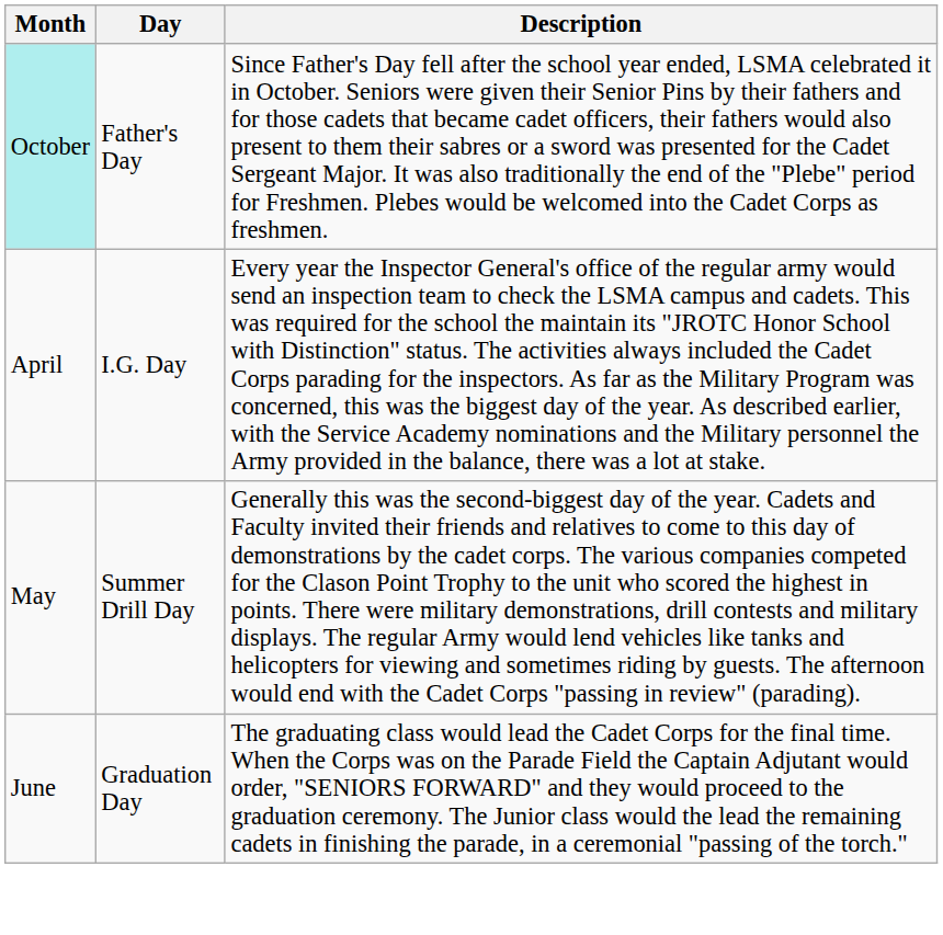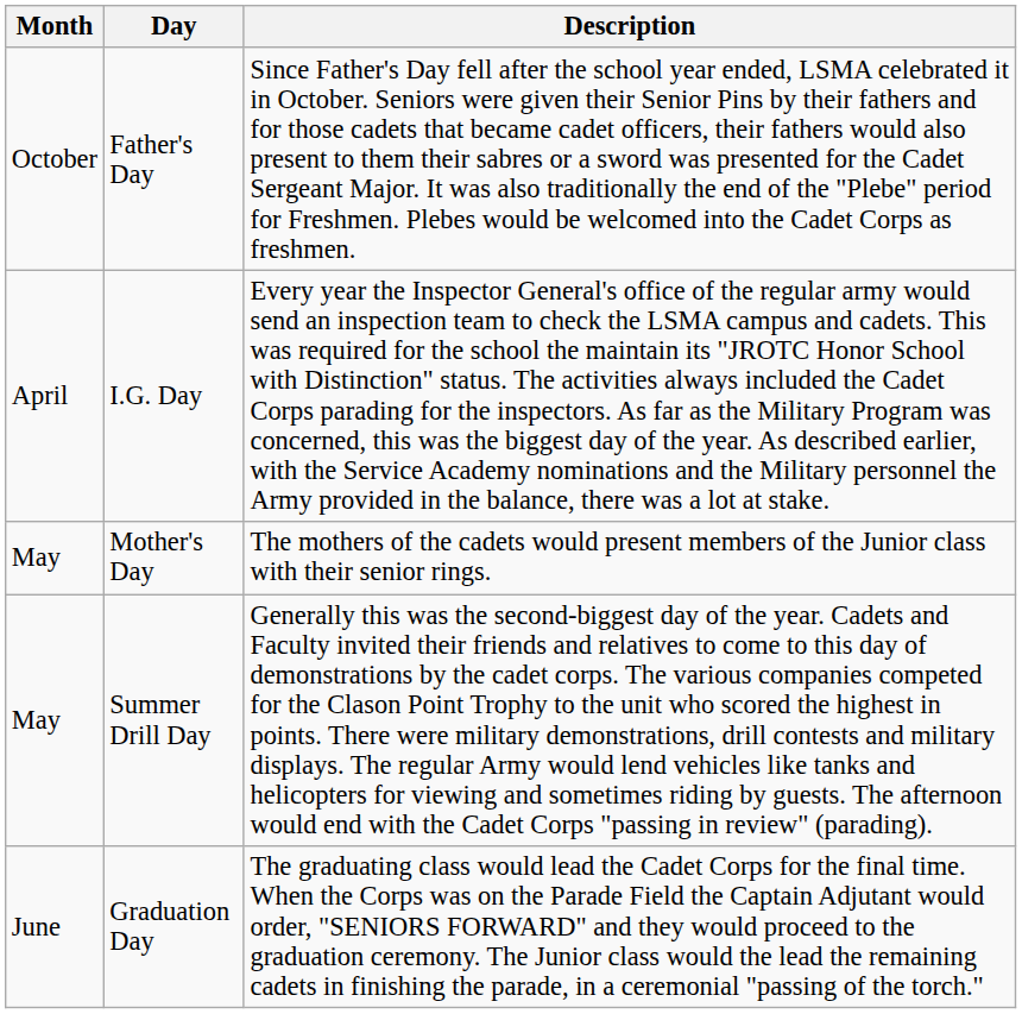Father's Day | Month: paleturquoise background -> no background
+ row: May | Mother's Day | The mothers of the cadets would present members of the Junior class with their senior rings.
